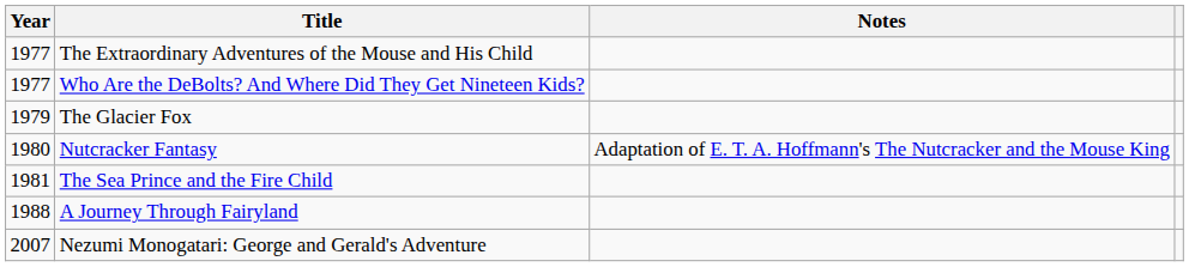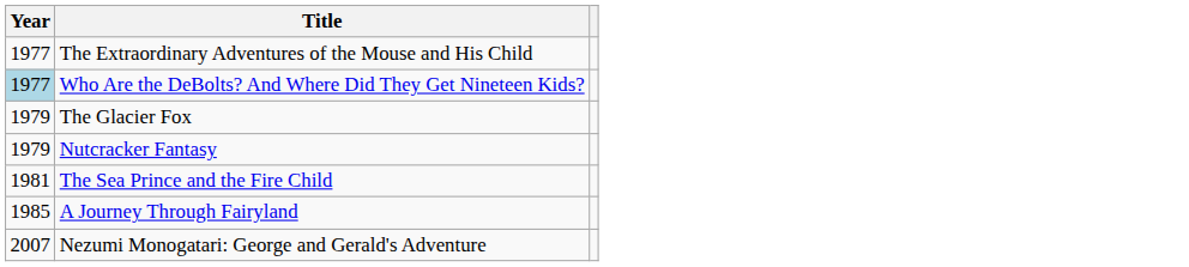- column: Notes | Adaptation of E. T. A. Hoffmann's The Nutcracker and the Mouse King
Who Are the DeBolts? And Where Did They Get Nineteen Kids? | Year: no background -> lightblue background
Nutcracker Fantasy | Year: 1980 -> 1979
A Journey Through Fairyland | Year: 1988 -> 1985
